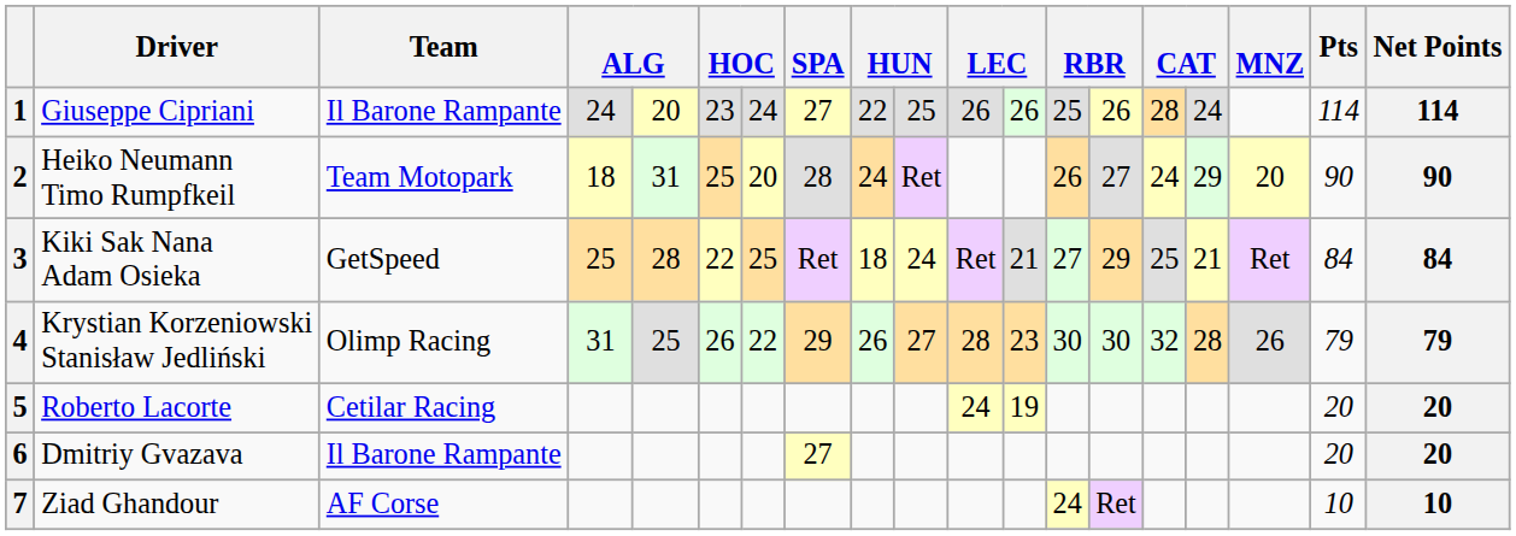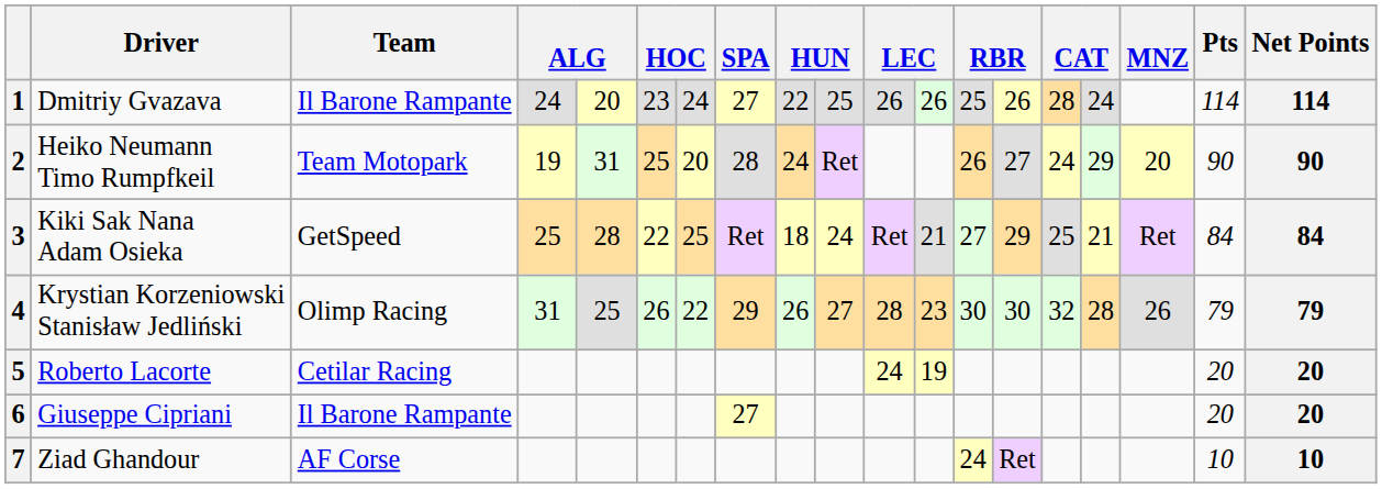1 | Driver: Giuseppe Cipriani -> Dmitriy Gvazava
2 | column 4: 18 -> 19
6 | Driver: Dmitriy Gvazava -> Giuseppe Cipriani
